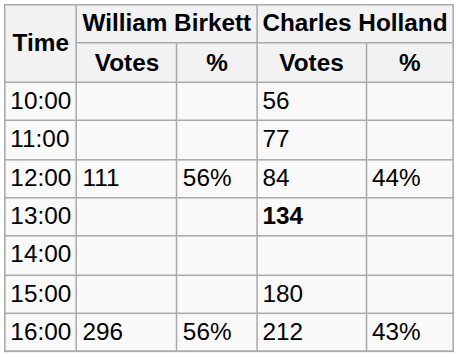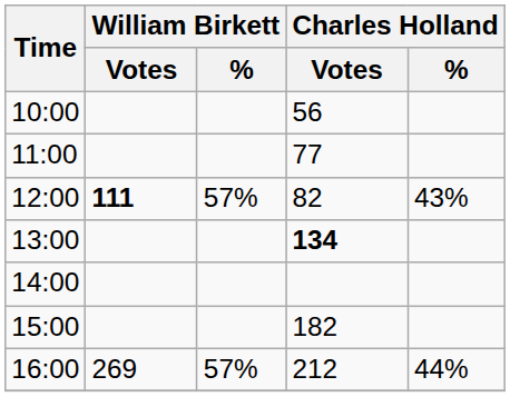12:00 | William Birkett / Votes: normal -> bold
12:00 | William Birkett / %: 56% -> 57%
12:00 | Charles Holland / Votes: 84 -> 82
12:00 | Charles Holland / %: 44% -> 43%
15:00 | Charles Holland / Votes: 180 -> 182
16:00 | William Birkett / Votes: 296 -> 269
16:00 | William Birkett / %: 56% -> 57%
16:00 | Charles Holland / %: 43% -> 44%
